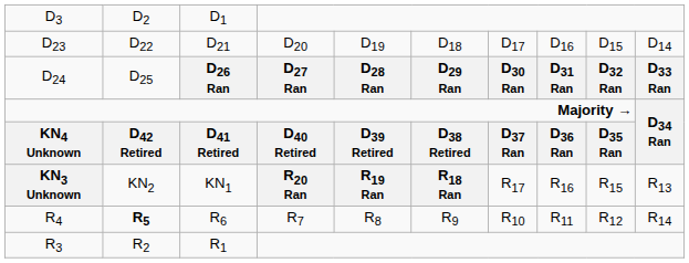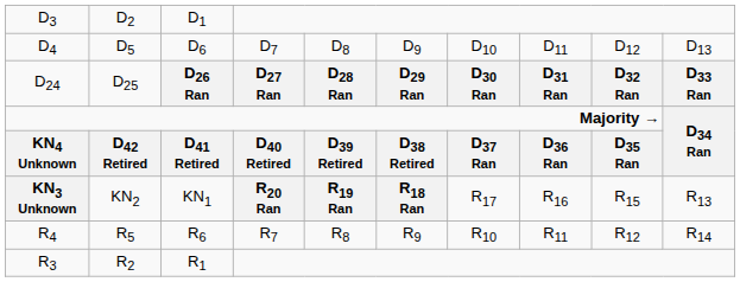+ row: D4 | D5 | D6 | D7 | D8 | D9 | D10 | D11 | D12 | D13
- row: D23 | D22 | D21 | D20 | D19 | D18 | D17 | D16 | D15 | D14
R4 | column 2: bold -> normal
